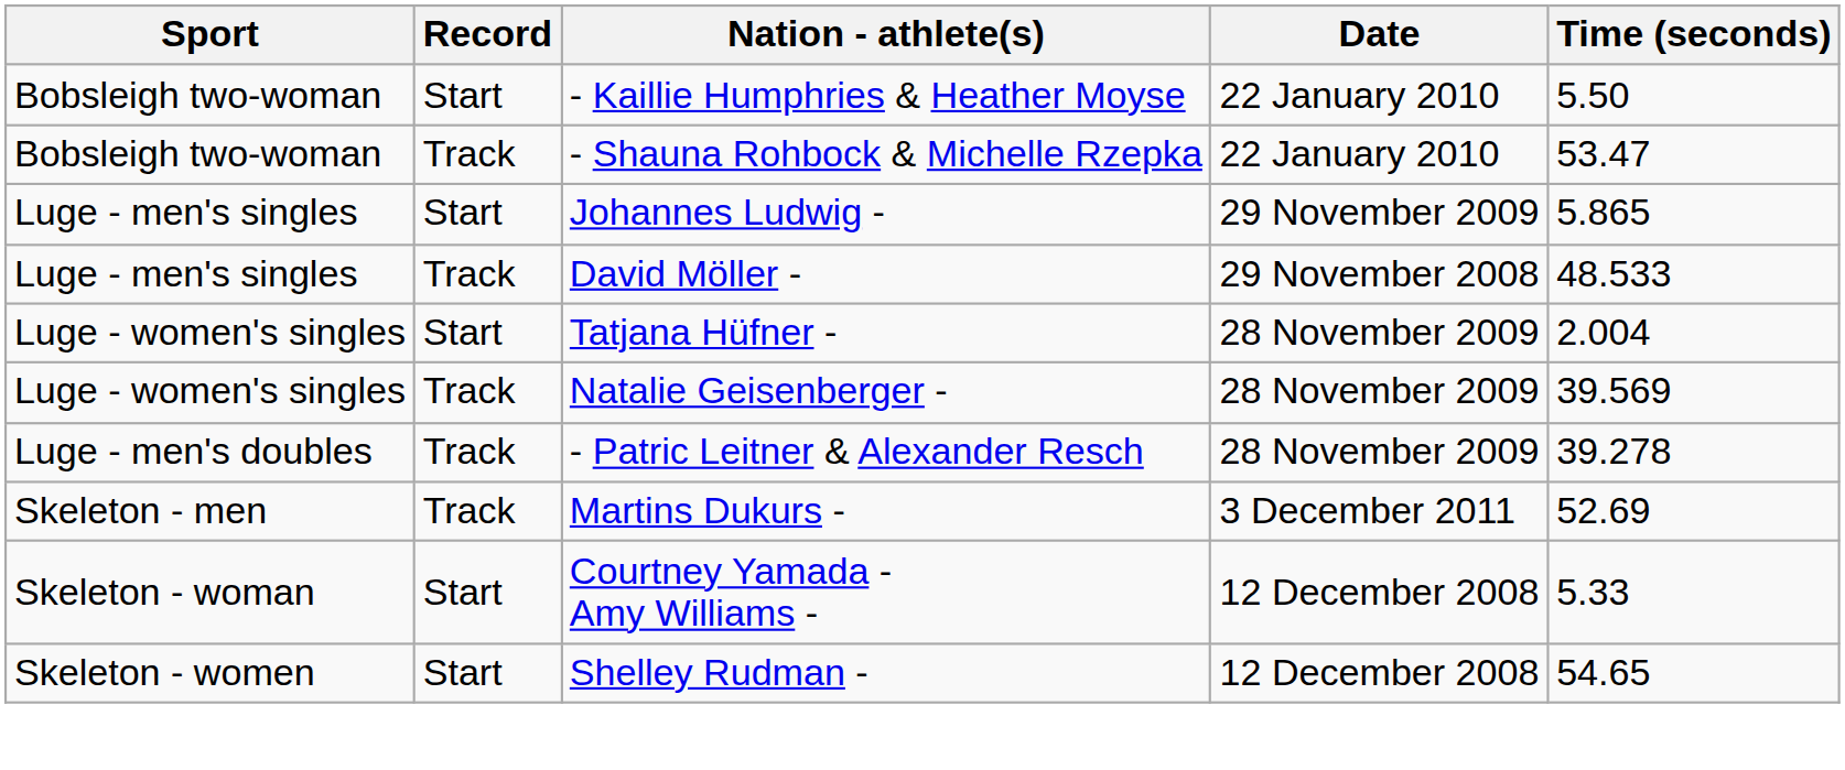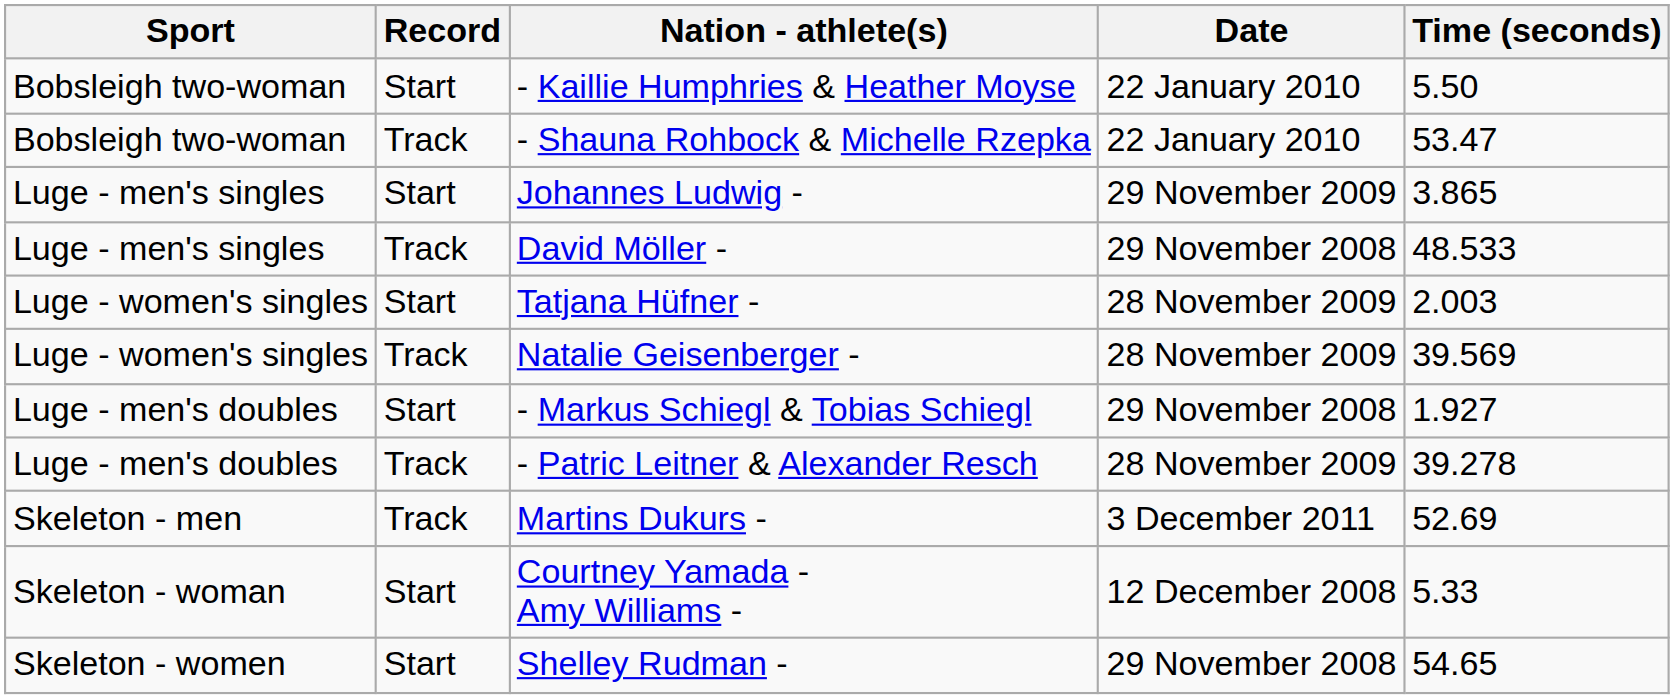Johannes Ludwig - | Time (seconds): 5.865 -> 3.865
Tatjana Hüfner - | Time (seconds): 2.004 -> 2.003
+ row: Luge - men's doubles | Start | - Markus Schiegl & Tobias Schiegl | 29 November 2008 | 1.927
Shelley Rudman - | Date: 12 December 2008 -> 29 November 2008
